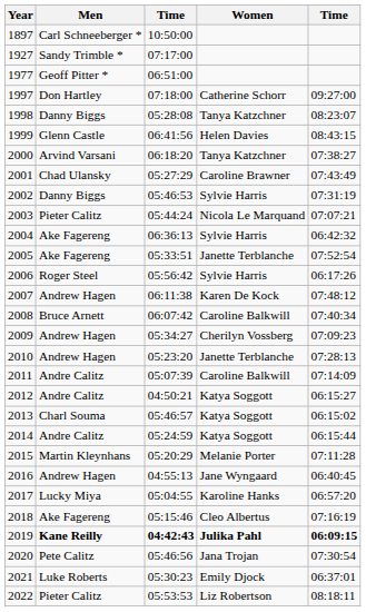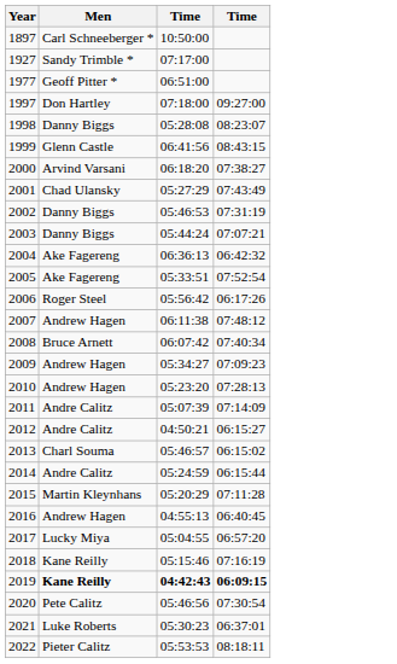- column: Women | Catherine Schorr | Tanya Katzchner | Helen Davies | Tanya Katzchner | Caroline Brawner | Sylvie Harris | Nicola Le Marquand | Sylvie Harris | Janette Terblanche | Sylvie Harris | Karen De Kock | Caroline Balkwill | Cherilyn Vossberg | Janette Terblanche | Caroline Balkwill | Katya Soggott | Katya Soggott | Katya Soggott | Melanie Porter | Jane Wyngaard | Karoline Hanks | Cleo Albertus | Julika Pahl | Jana Trojan | Emily Djock | Liz Robertson
2003 | Men: Pieter Calitz -> Danny Biggs
2018 | Men: Ake Fagereng -> Kane Reilly
